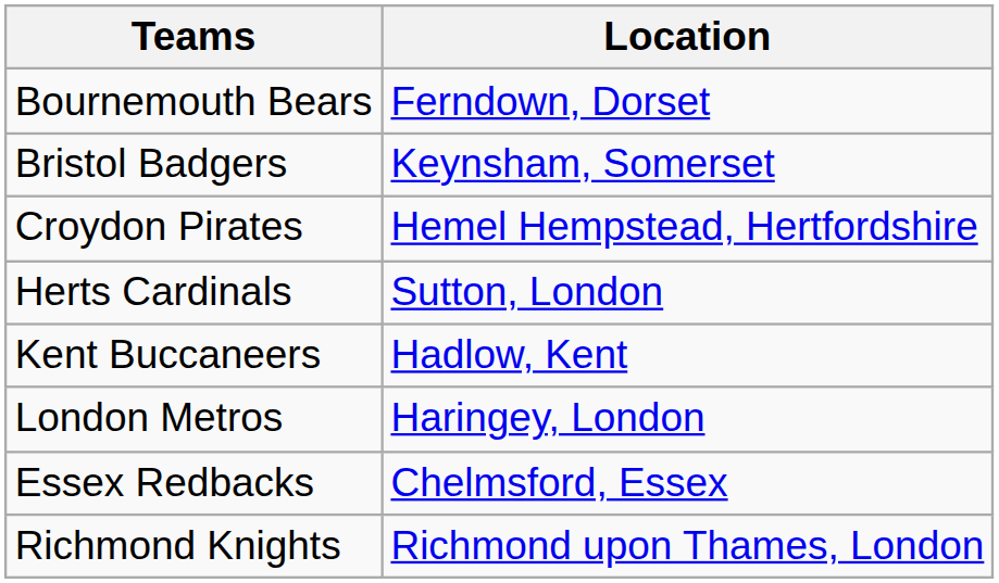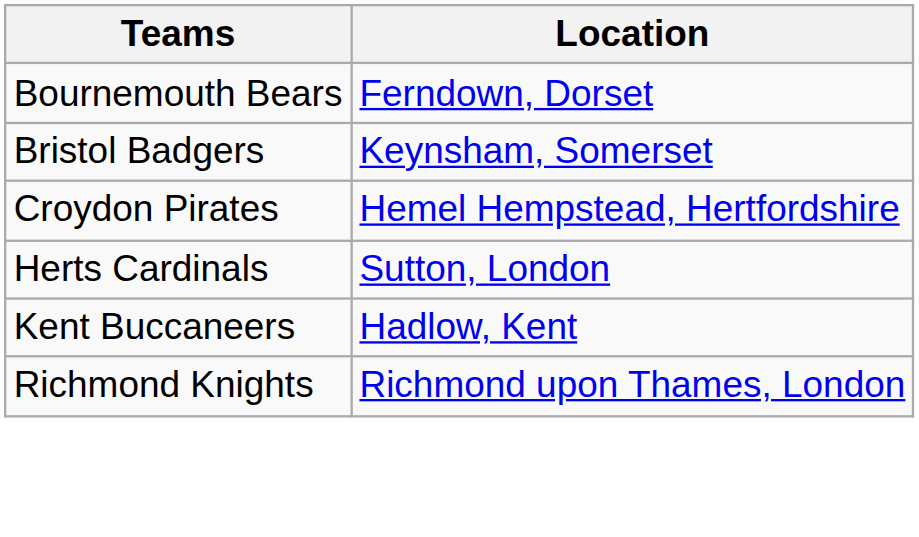- row: London Metros | Haringey, London
- row: Essex Redbacks | Chelmsford, Essex
